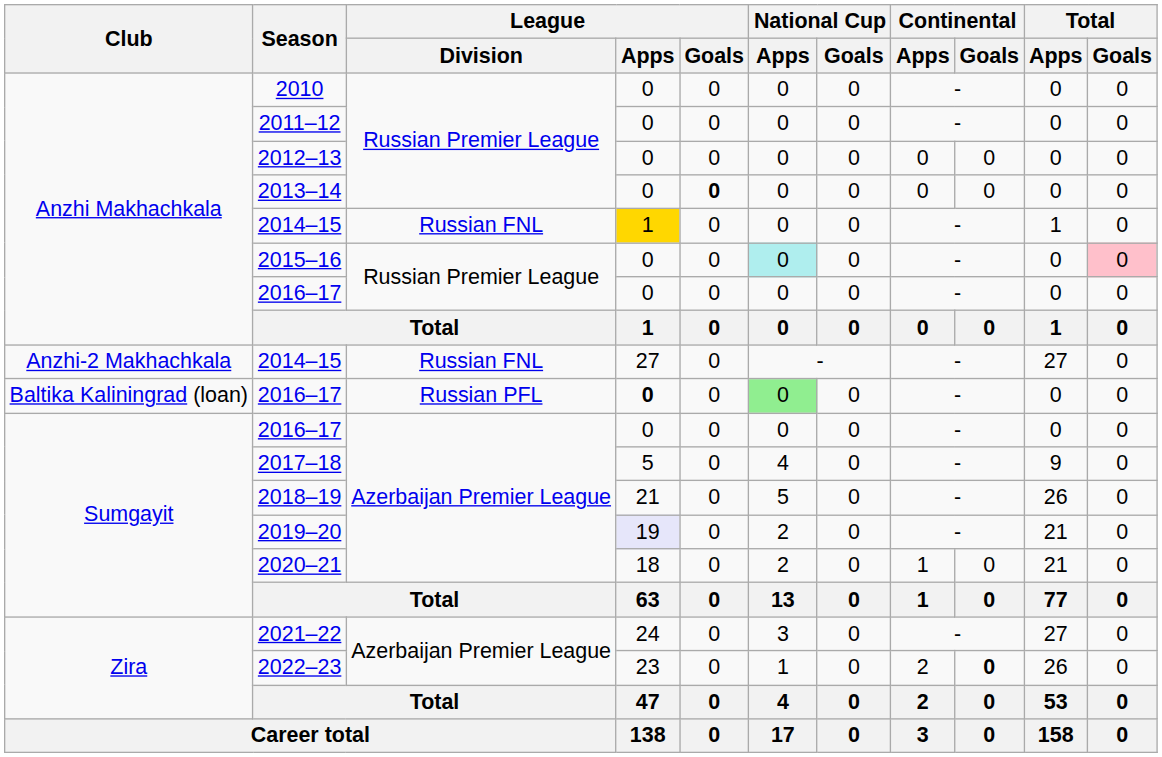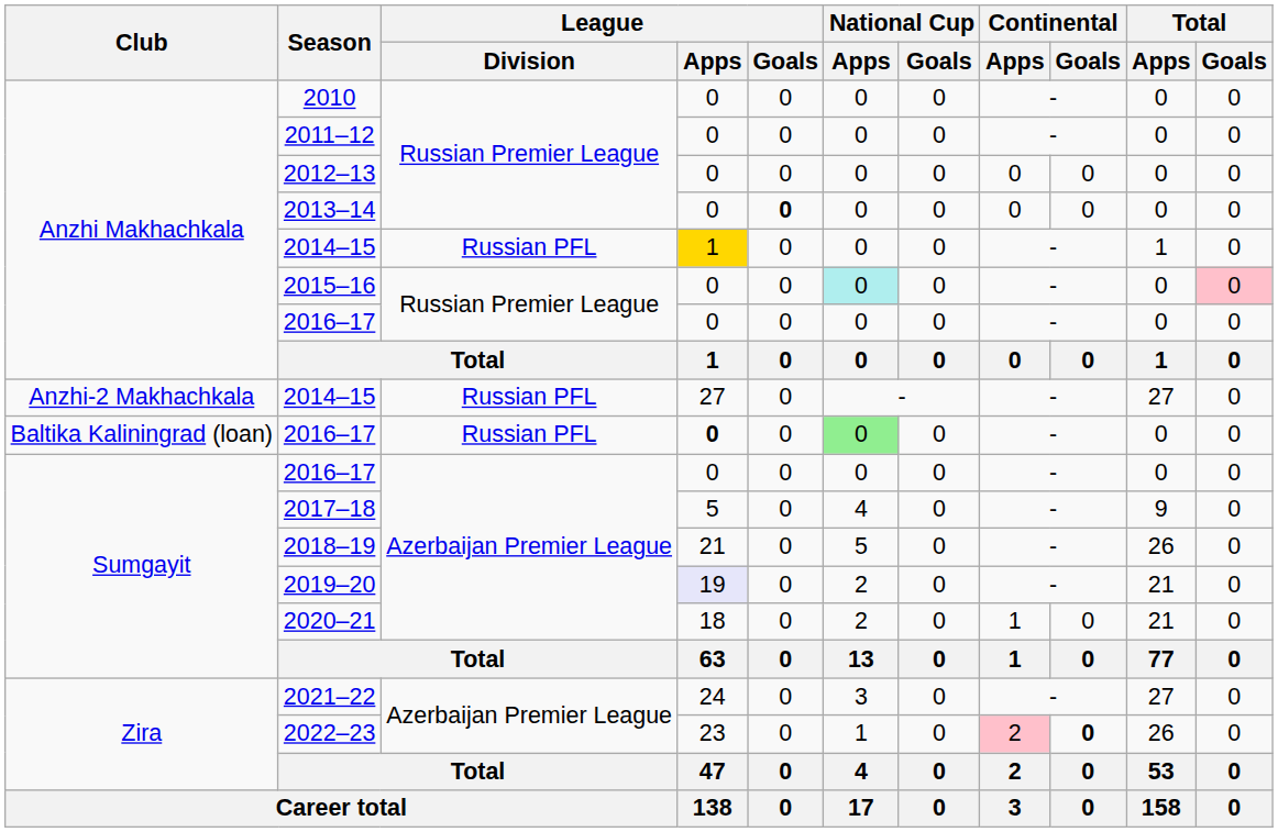Anzhi Makhachkala / 2014–15 | League / Division: Russian FNL -> Russian PFL
Anzhi-2 Makhachkala / 2014–15 | League / Division: Russian FNL -> Russian PFL
2022–23 | Continental / Apps: no background -> pink background
